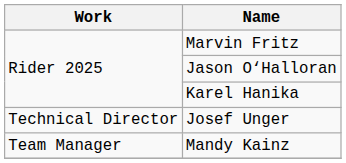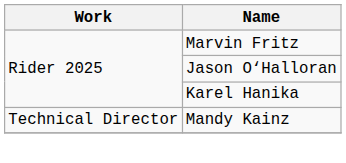- row: Technical Director | Josef Unger
Mandy Kainz | Work: Team Manager -> Technical Director
